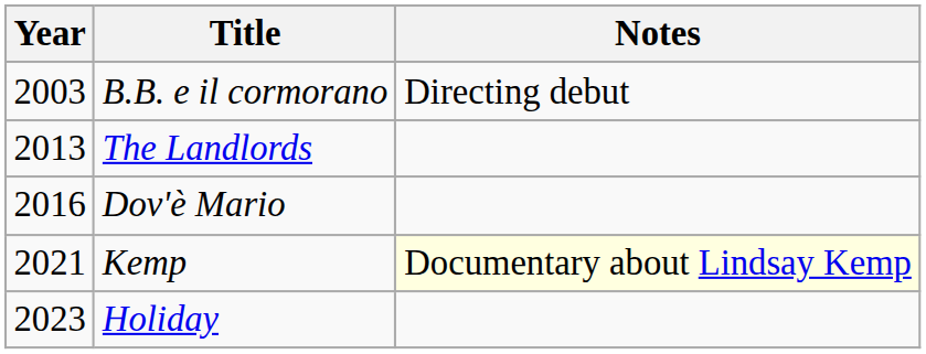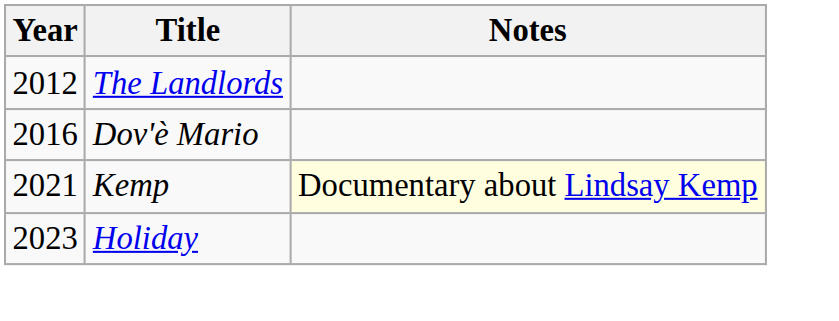- row: 2003 | B.B. e il cormorano | Directing debut
The Landlords | Year: 2013 -> 2012
